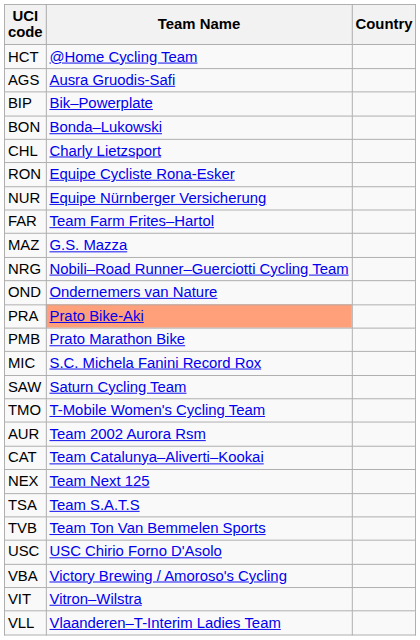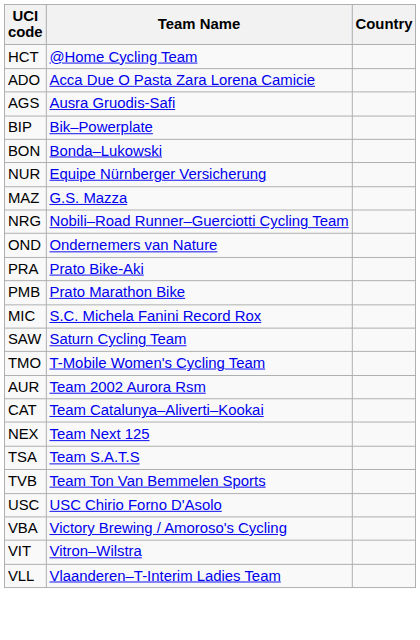+ row: ADO | Acca Due O Pasta Zara Lorena Camicie
- row: CHL | Charly Lietzsport
- row: RON | Equipe Cycliste Rona-Esker
- row: FAR | Team Farm Frites–Hartol
PRA | Team Name: lightsalmon background -> no background
